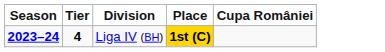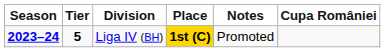+ column: Notes | Promoted
Liga IV (BH) | Tier: 4 -> 5
